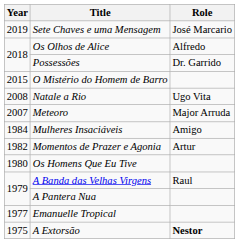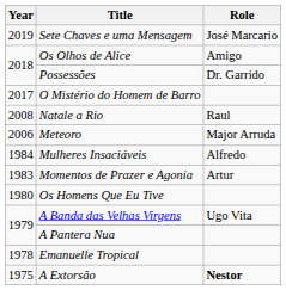Os Olhos de Alice | Role: Alfredo -> Amigo
O Mistério do Homem de Barro | Year: 2015 -> 2017
Natale a Rio | Role: Ugo Vita -> Raul
Meteoro | Year: 2007 -> 2006
Mulheres Insaciáveis | Role: Amigo -> Alfredo
Momentos de Prazer e Agonia | Year: 1982 -> 1983
A Banda das Velhas Virgens | Role: Raul -> Ugo Vita
Emanuelle Tropical | Year: 1977 -> 1978
